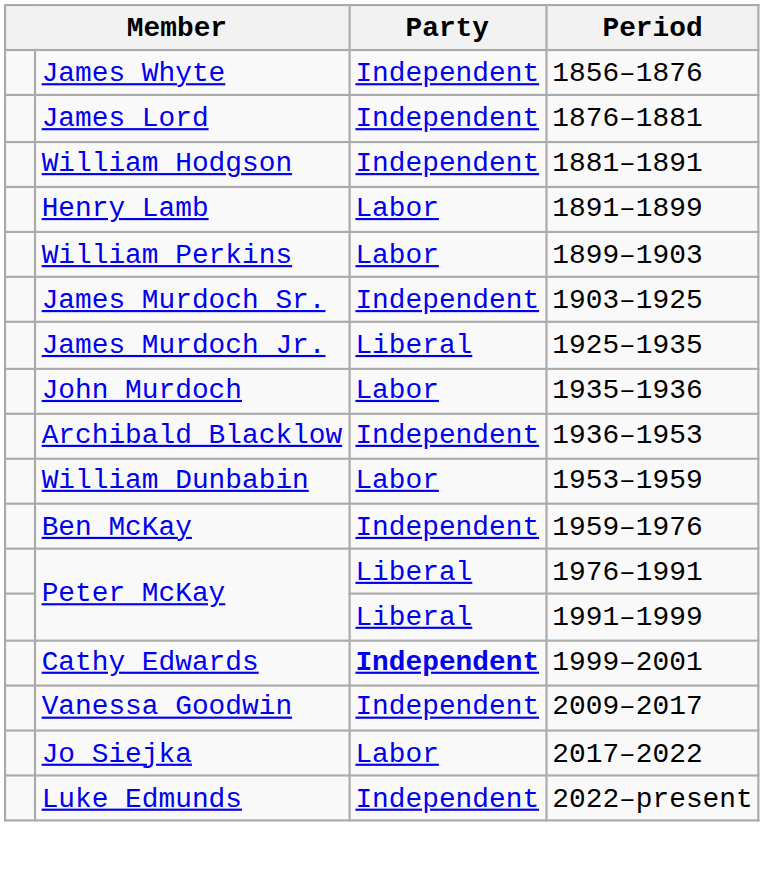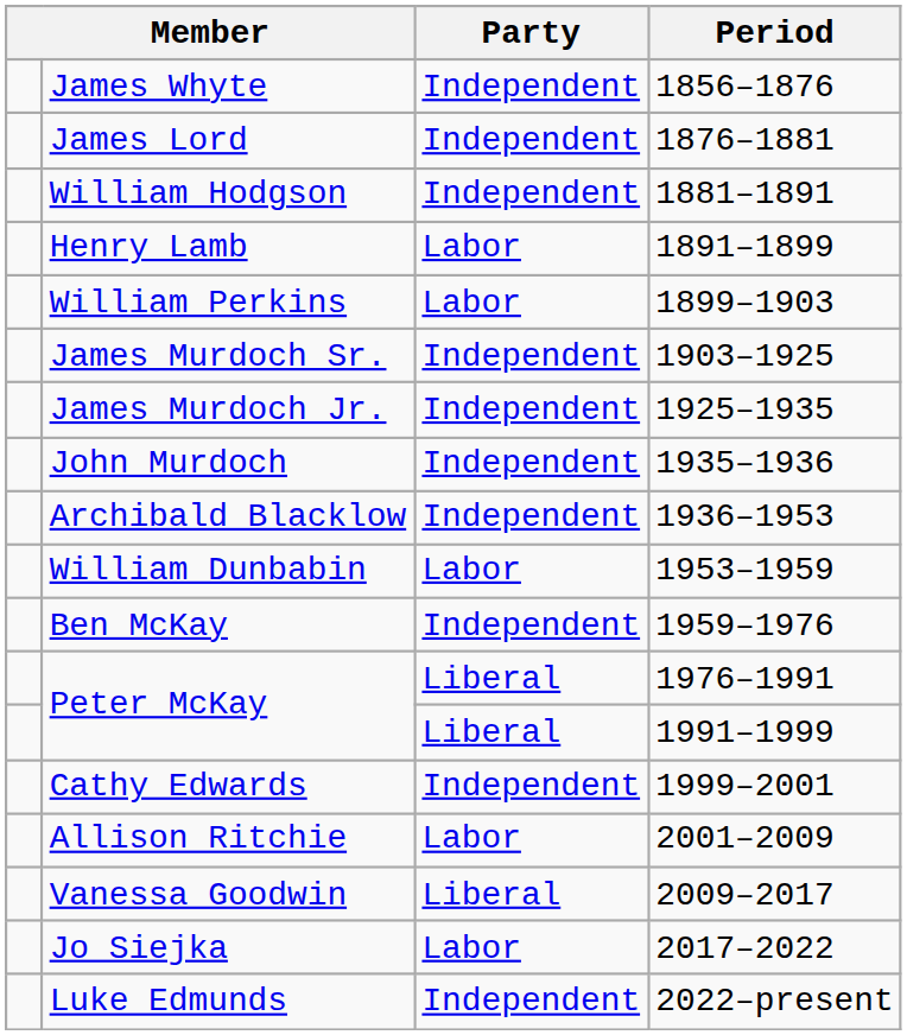James Murdoch Jr. | Party: Liberal -> Independent
John Murdoch | Party: Labor -> Independent
Cathy Edwards | Party: bold -> normal
+ row: Allison Ritchie | Labor | 2001–2009
Vanessa Goodwin | Party: Independent -> Liberal
